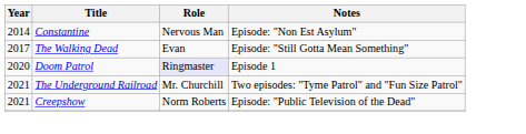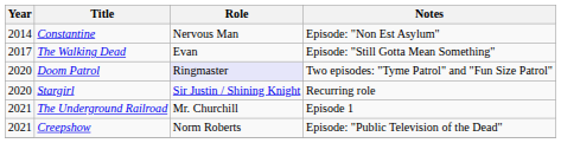Doom Patrol | Notes: Episode 1 -> Two episodes: "Tyme Patrol" and "Fun Size Patrol"
+ row: 2020 | Stargirl | Sir Justin / Shining Knight | Recurring role
The Underground Railroad | Notes: Two episodes: "Tyme Patrol" and "Fun Size Patrol" -> Episode 1
